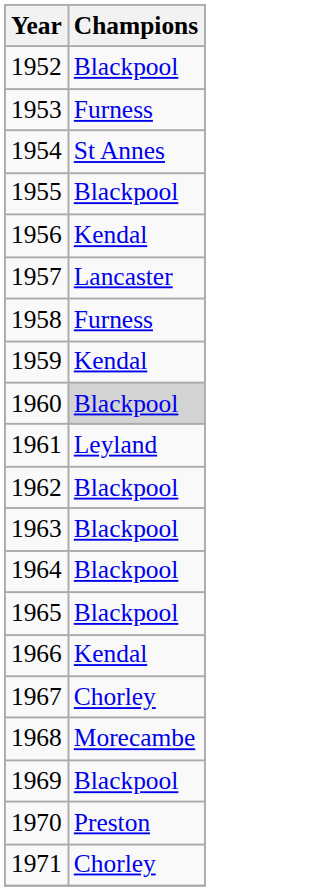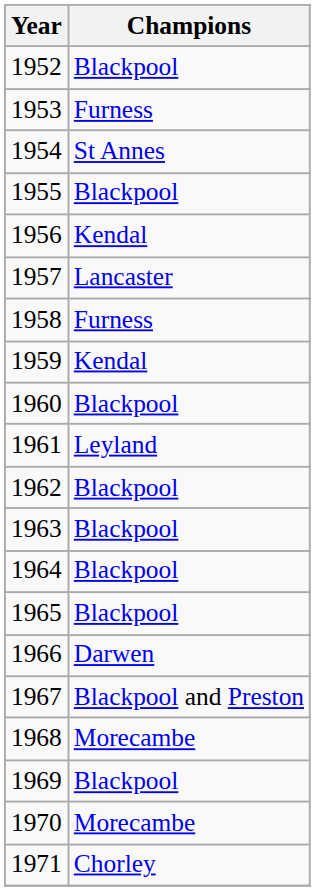1960 | Champions: lightgrey background -> no background
1966 | Champions: Kendal -> Darwen
1967 | Champions: Chorley -> Blackpool and Preston
1970 | Champions: Preston -> Morecambe
